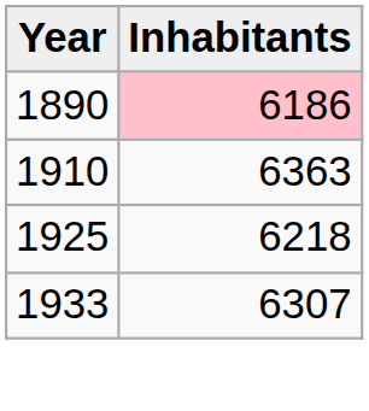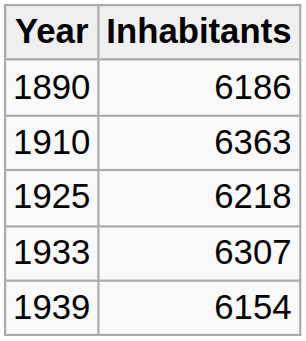1890 | Inhabitants: pink background -> no background
+ row: 1939 | 6154
